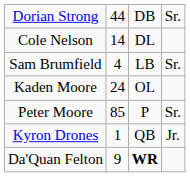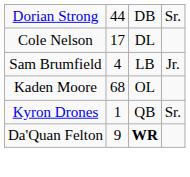Cole Nelson | column 2: 14 -> 17
Sam Brumfield | column 4: Sr. -> Jr.
Kaden Moore | column 2: 24 -> 68
- row: Peter Moore | 85 | P | Sr.
Kyron Drones | column 4: Jr. -> Sr.
